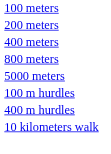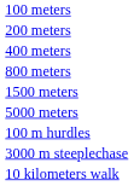+ row: 1500 meters
- row: 400 m hurdles
+ row: 3000 m steeplechase
